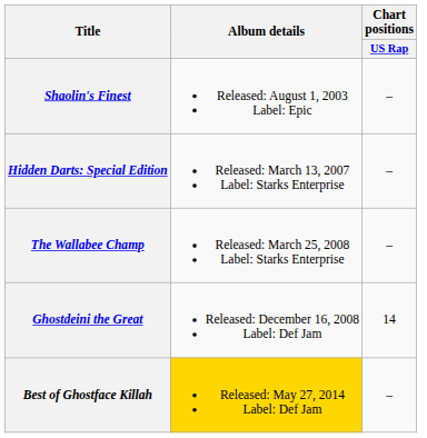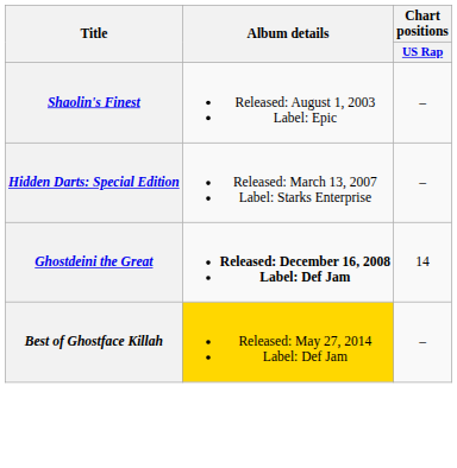- row: The Wallabee Champ | Released: March 25, 2008 Label: Starks Enterprise | –
Ghostdeini the Great | Album details: normal -> bold
